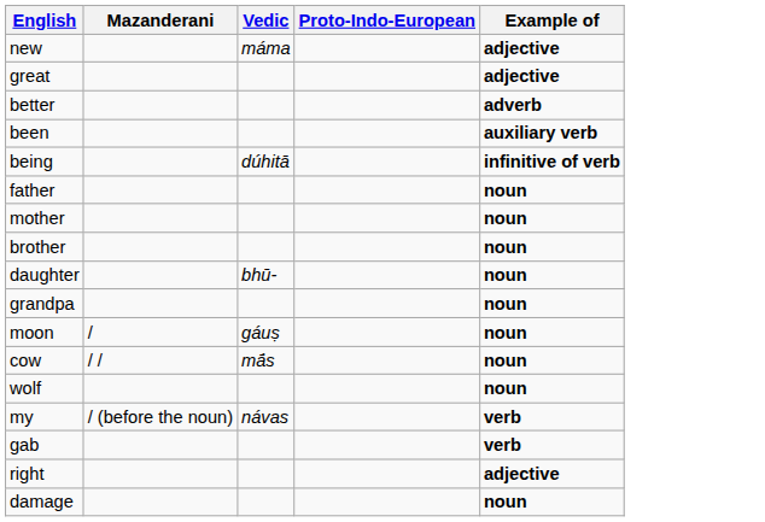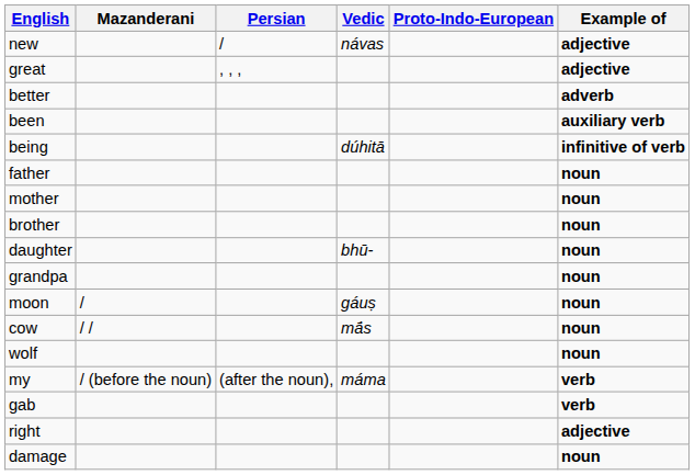+ column: Persian | / | , , , | (after the noun),
new | Vedic: máma -> návas
my | Vedic: návas -> máma
